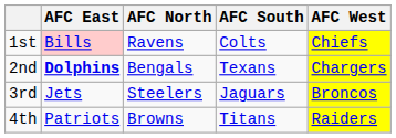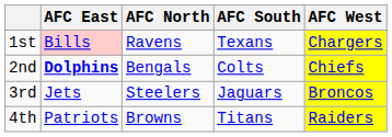1st | AFC South: Colts -> Texans
1st | AFC West: Chiefs -> Chargers
2nd | AFC South: Texans -> Colts
2nd | AFC West: Chargers -> Chiefs
